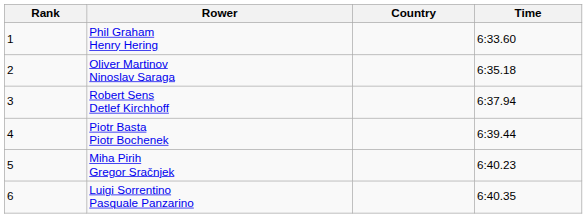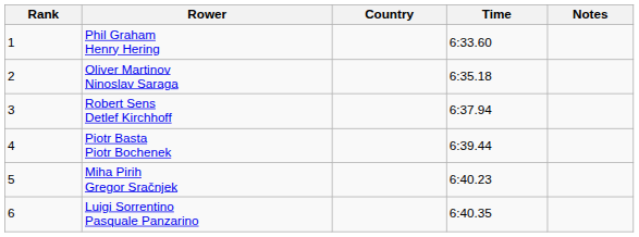+ column: Notes
